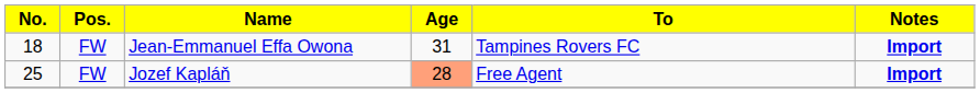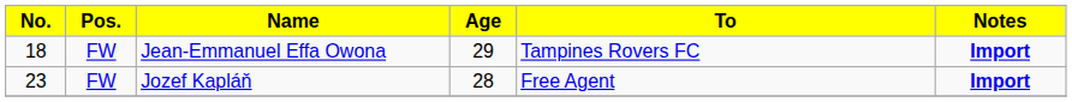Jean-Emmanuel Effa Owona | Age: 31 -> 29
Jozef Kapláň | No.: 25 -> 23
Jozef Kapláň | Age: lightsalmon background -> no background
